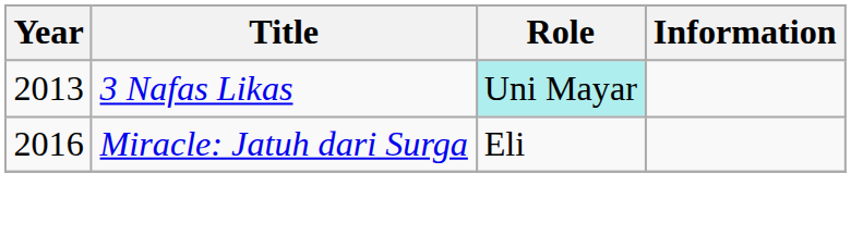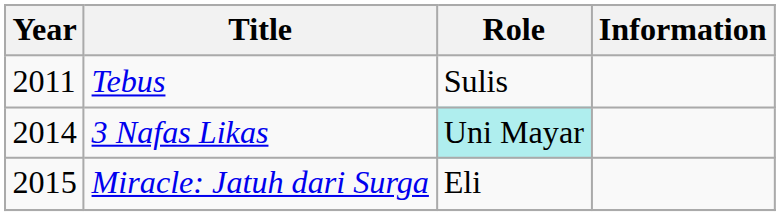+ row: 2011 | Tebus | Sulis
3 Nafas Likas | Year: 2013 -> 2014
Miracle: Jatuh dari Surga | Year: 2016 -> 2015
